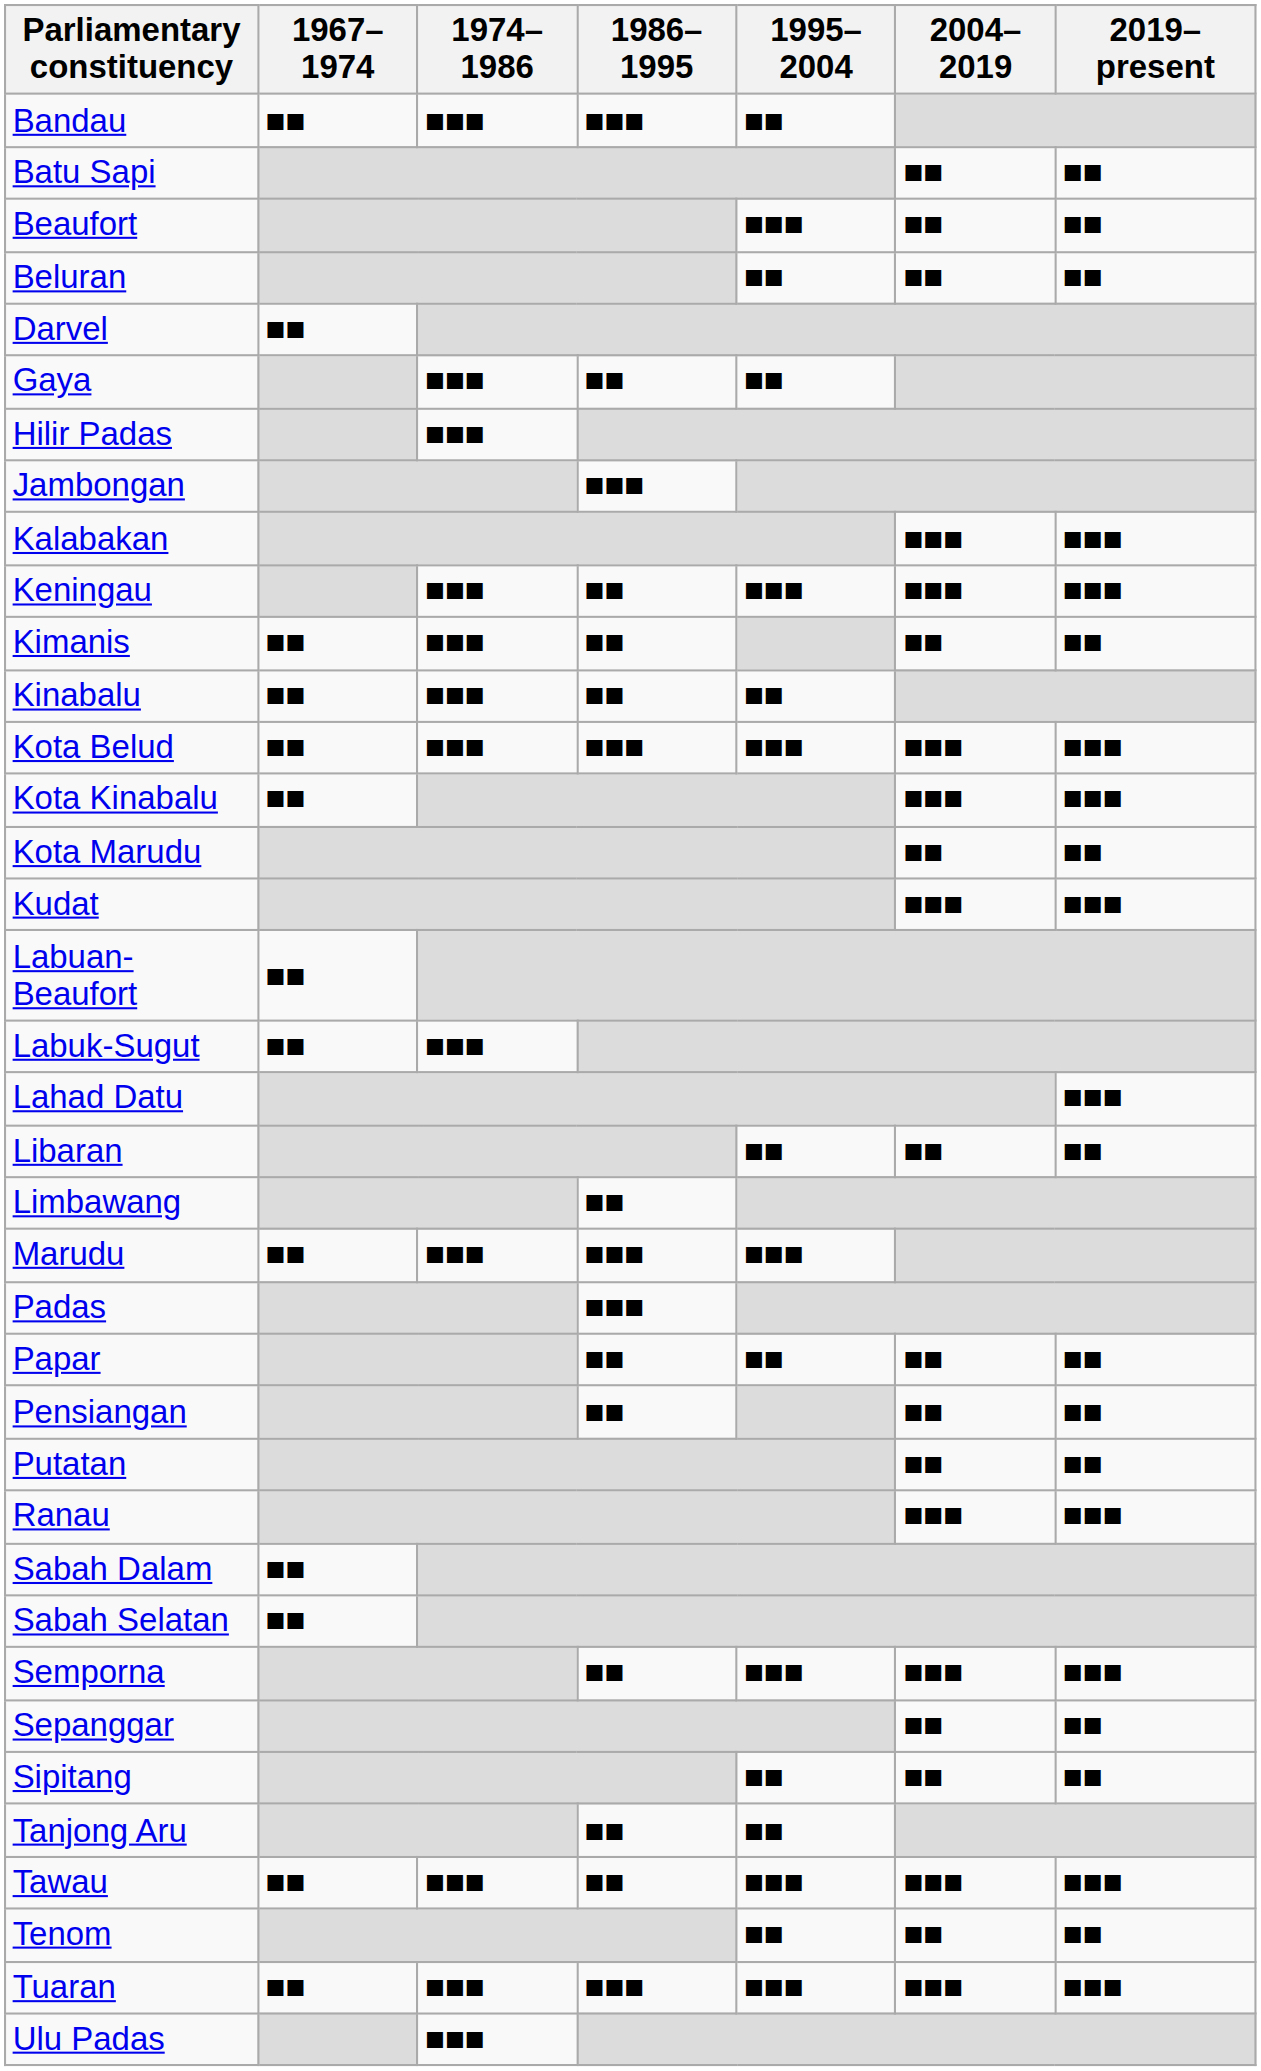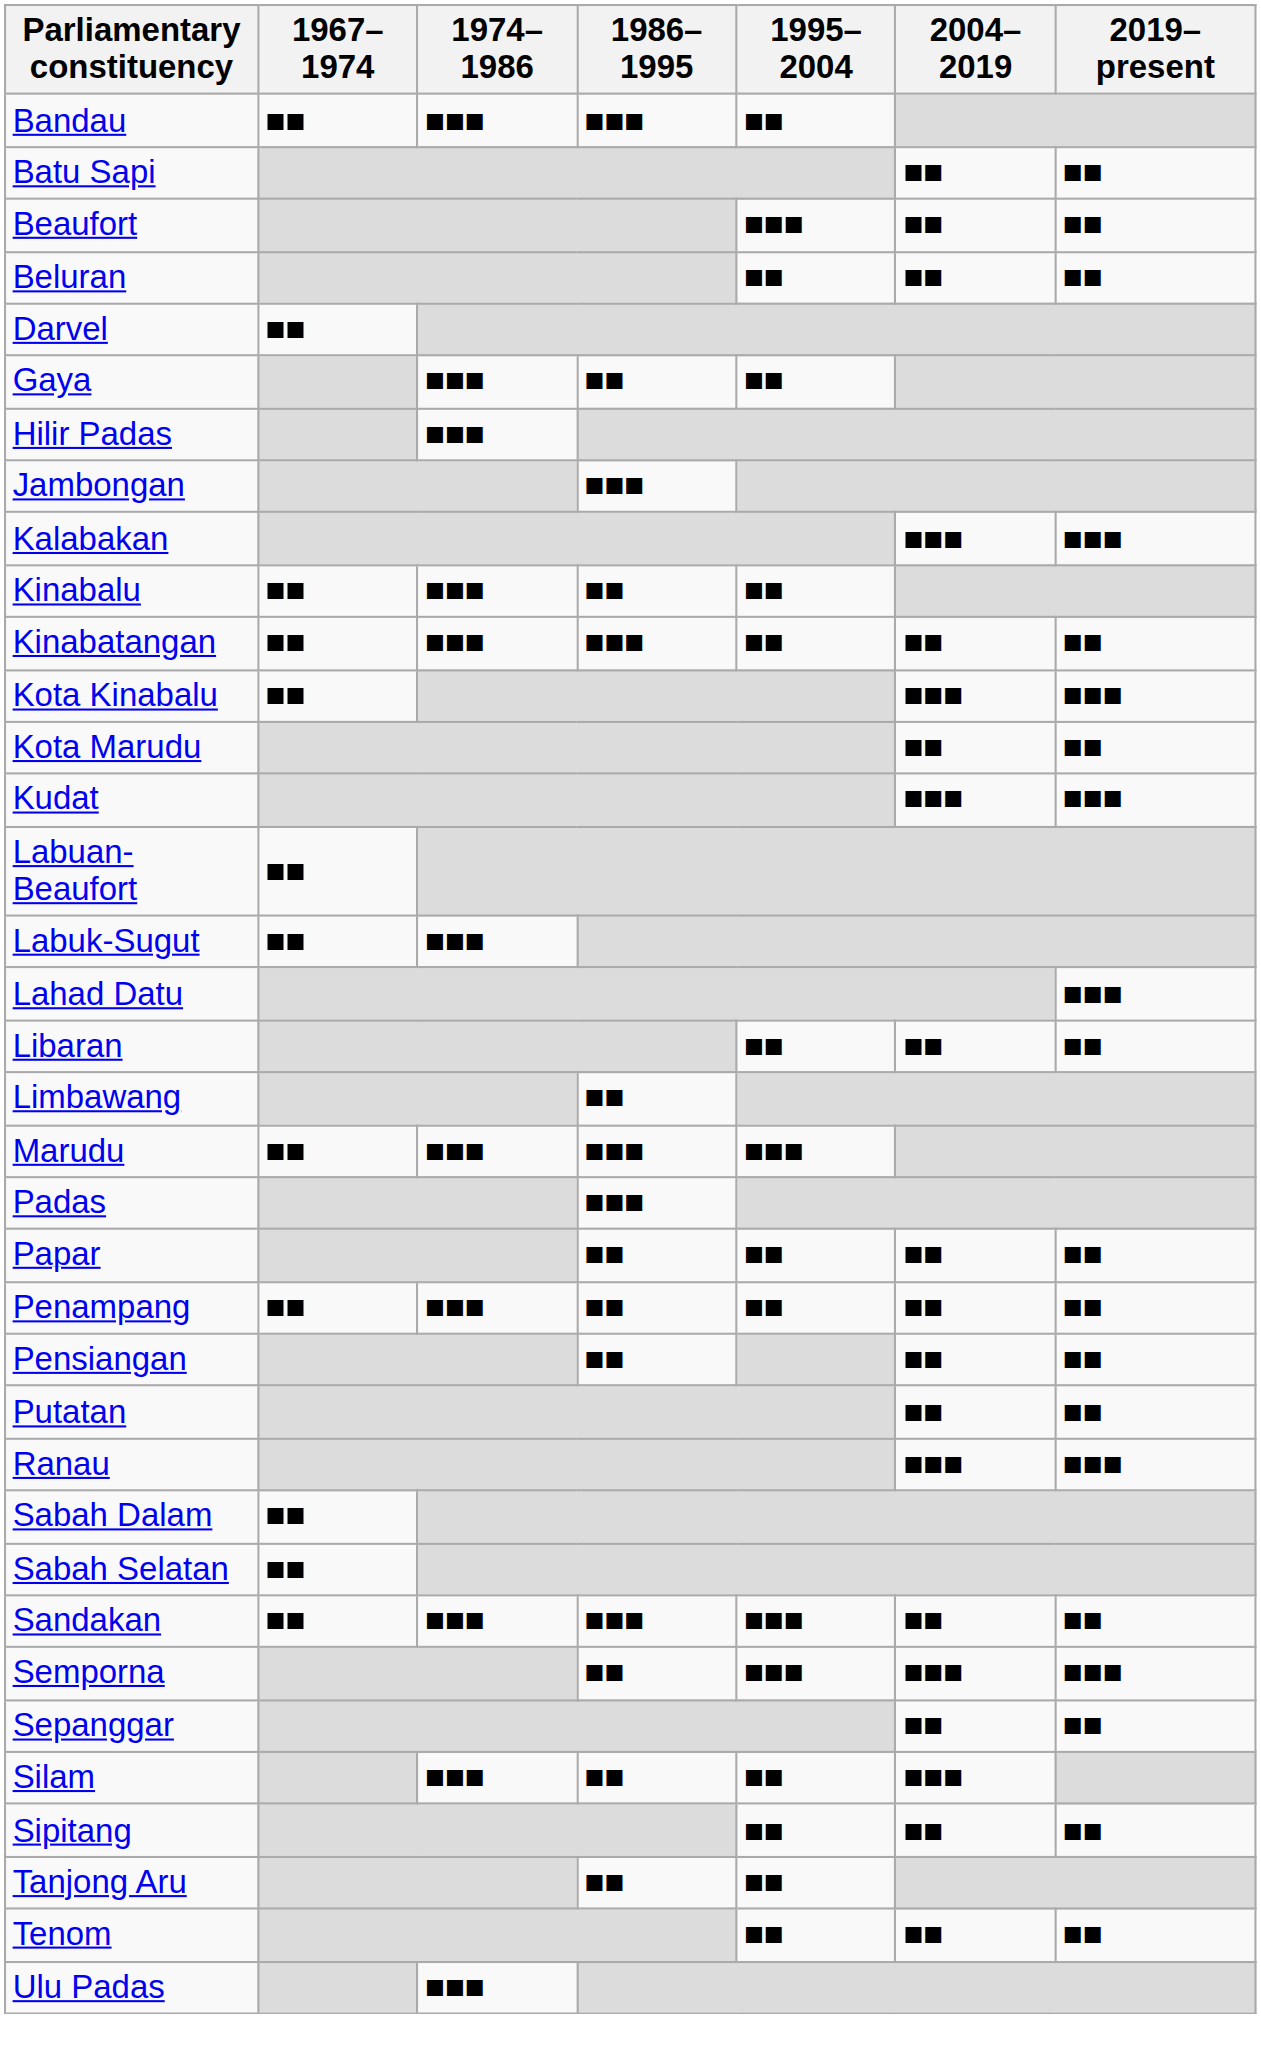- row: Keningau | ■■■ | ■■ | ■■■ | ■■■ | ■■■
- row: Kimanis | ■■ | ■■■ | ■■ | ■■ | ■■
+ row: Kinabatangan | ■■ | ■■■ | ■■■ | ■■ | ■■ | ■■
- row: Kota Belud | ■■ | ■■■ | ■■■ | ■■■ | ■■■ | ■■■
+ row: Penampang | ■■ | ■■■ | ■■ | ■■ | ■■ | ■■
+ row: Sandakan | ■■ | ■■■ | ■■■ | ■■■ | ■■ | ■■
+ row: Silam | ■■■ | ■■ | ■■ | ■■■
- row: Tawau | ■■ | ■■■ | ■■ | ■■■ | ■■■ | ■■■
- row: Tuaran | ■■ | ■■■ | ■■■ | ■■■ | ■■■ | ■■■
